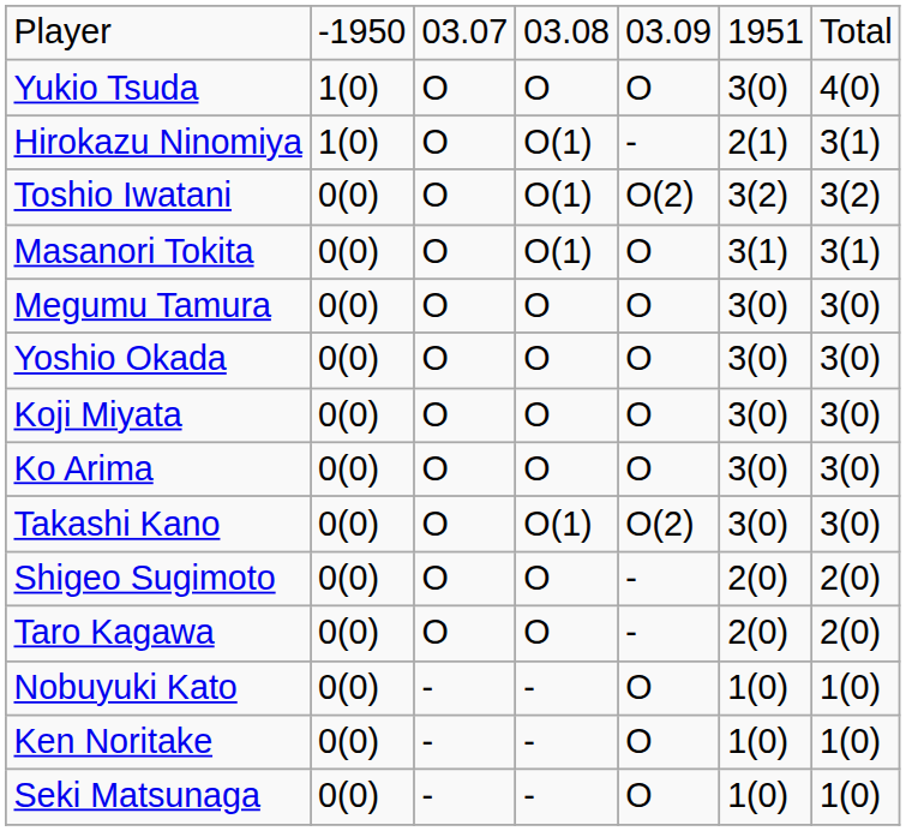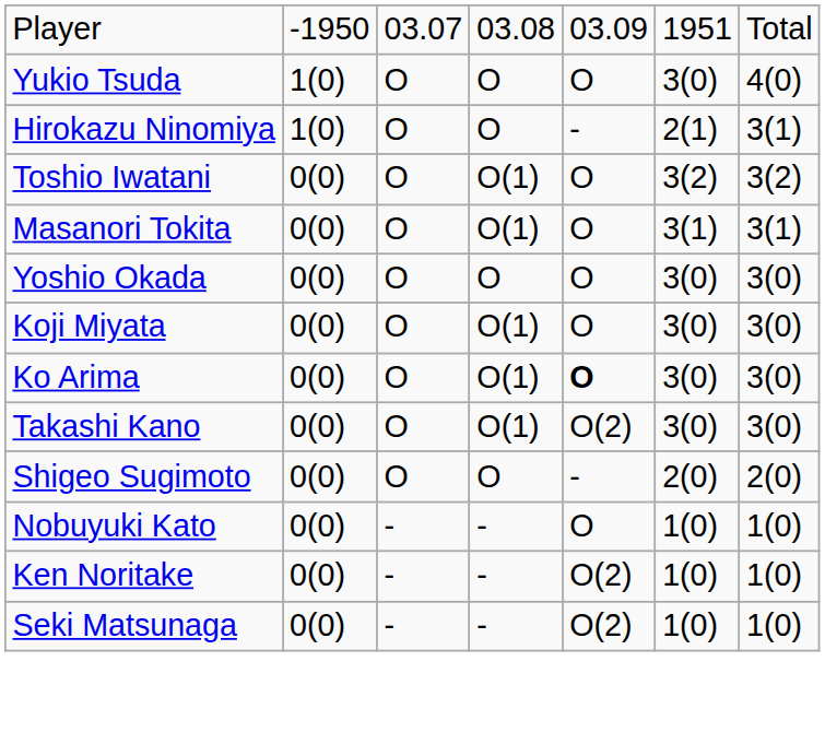Hirokazu Ninomiya | column 4: O(1) -> O
Toshio Iwatani | column 5: O(2) -> O
- row: Megumu Tamura | 0(0) | O | O | O | 3(0) | 3(0)
Koji Miyata | column 4: O -> O(1)
Ko Arima | column 4: O -> O(1)
Ko Arima | column 5: normal -> bold
- row: Taro Kagawa | 0(0) | O | O | - | 2(0) | 2(0)
Ken Noritake | column 5: O -> O(2)
Seki Matsunaga | column 5: O -> O(2)
